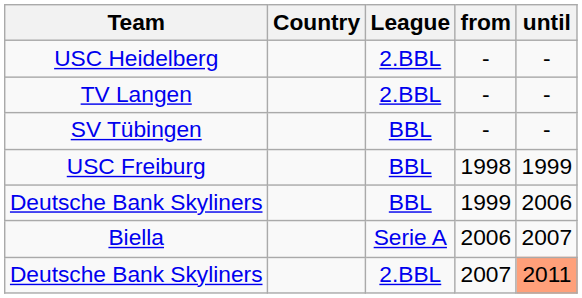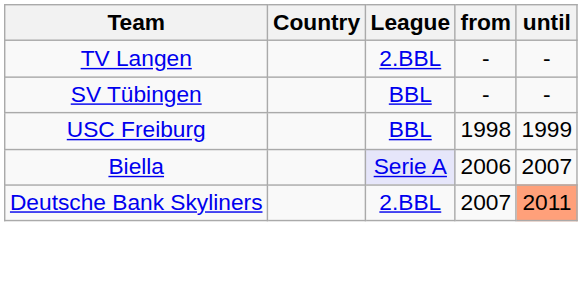- row: USC Heidelberg | 2.BBL | - | -
- row: Deutsche Bank Skyliners | BBL | 1999 | 2006
Biella | League: no background -> lavender background
